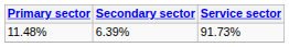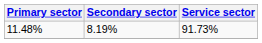11.48% | Secondary sector: 6.39% -> 8.19%
